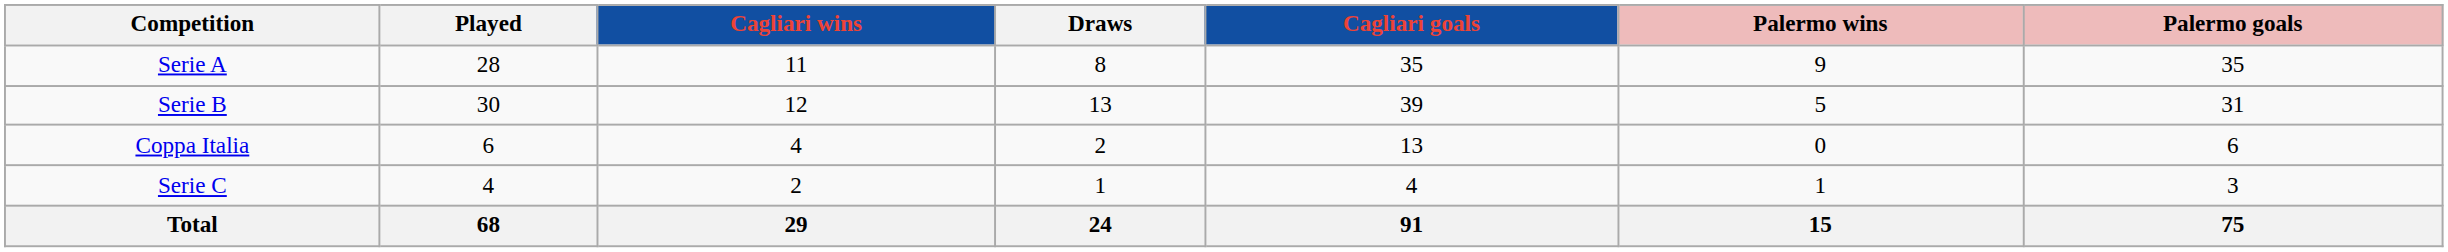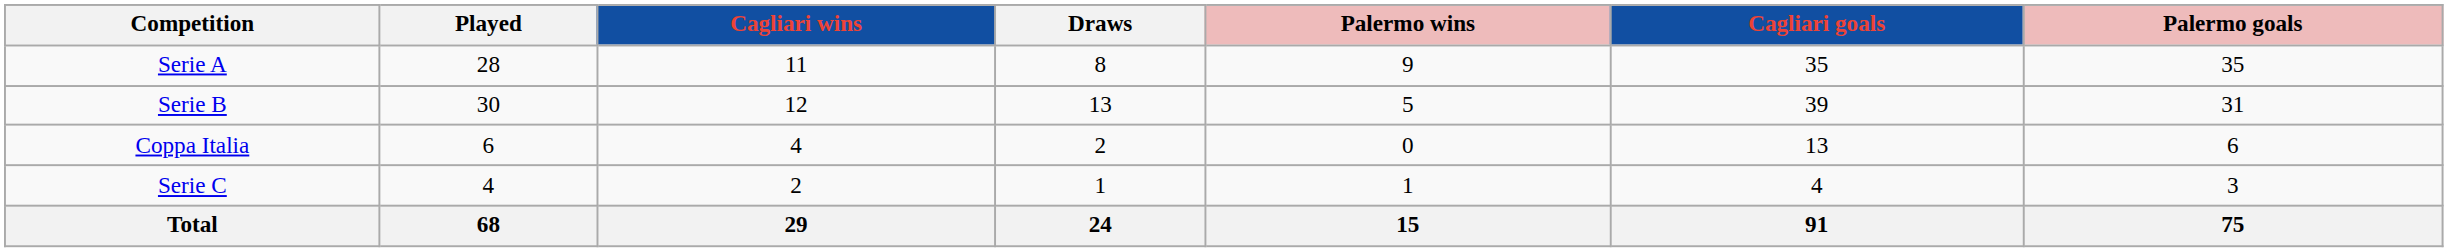columns swapped: Palermo wins <-> Cagliari goals
